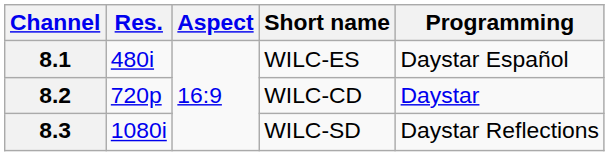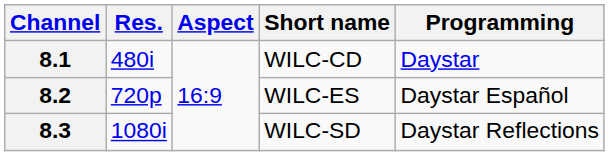8.1 | Short name: WILC-ES -> WILC-CD
8.1 | Programming: Daystar Español -> Daystar
8.2 | Short name: WILC-CD -> WILC-ES
8.2 | Programming: Daystar -> Daystar Español
